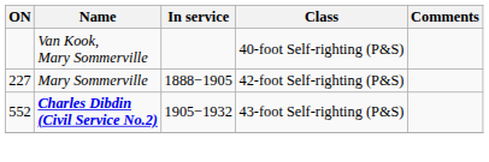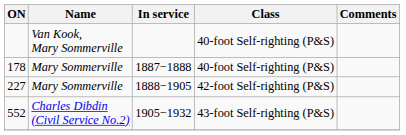+ row: 178 | Mary Sommerville | 1887−1888 | 40-foot Self-righting (P&S)
552 | Name: bold -> normal
